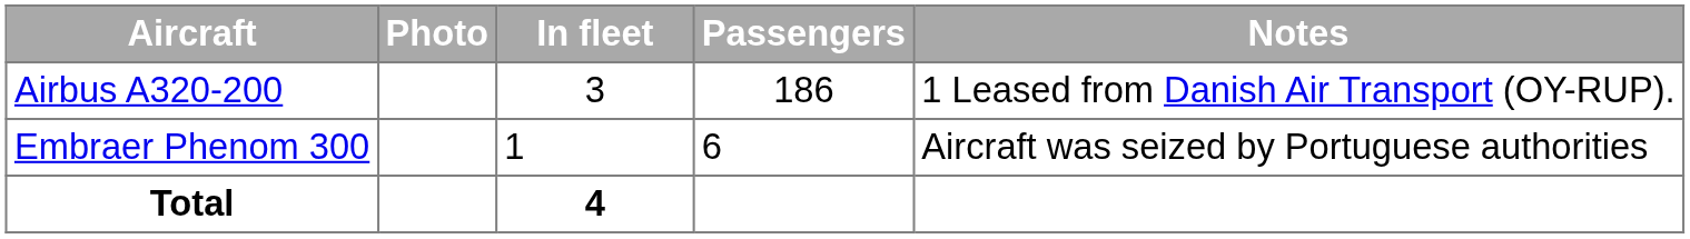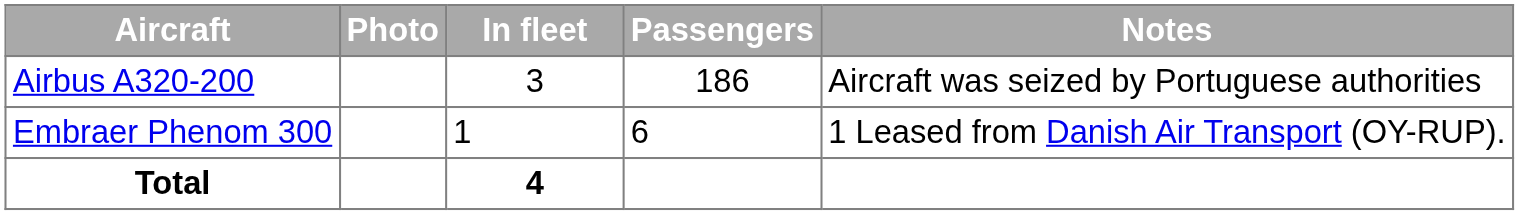Airbus A320-200 | Notes: 1 Leased from Danish Air Transport (OY-RUP). -> Aircraft was seized by Portuguese authorities
Embraer Phenom 300 | Notes: Aircraft was seized by Portuguese authorities -> 1 Leased from Danish Air Transport (OY-RUP).
